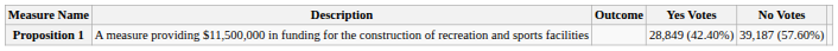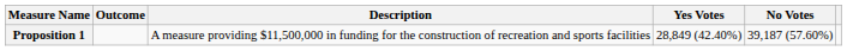columns swapped: Description <-> Outcome
